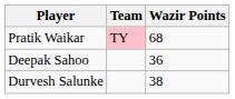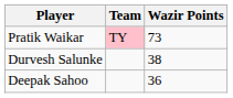Pratik Waikar | Wazir Points: 68 -> 73
rows swapped: Durvesh Salunke <-> Deepak Sahoo
